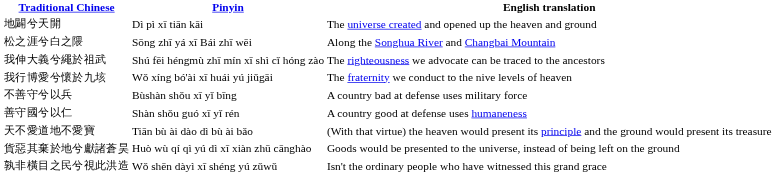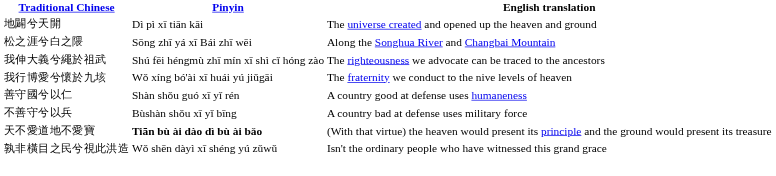rows swapped: 善守國兮以仁 <-> 不善守兮以兵
天不愛道地不愛寶 | Pinyin: normal -> bold
- row: 貨惡其棄於地兮獻諸蒼昊 | Huò wù qí qì yú dì xī xiàn zhū cānghào | Goods would be presented to the universe, instead of being left on the ground
